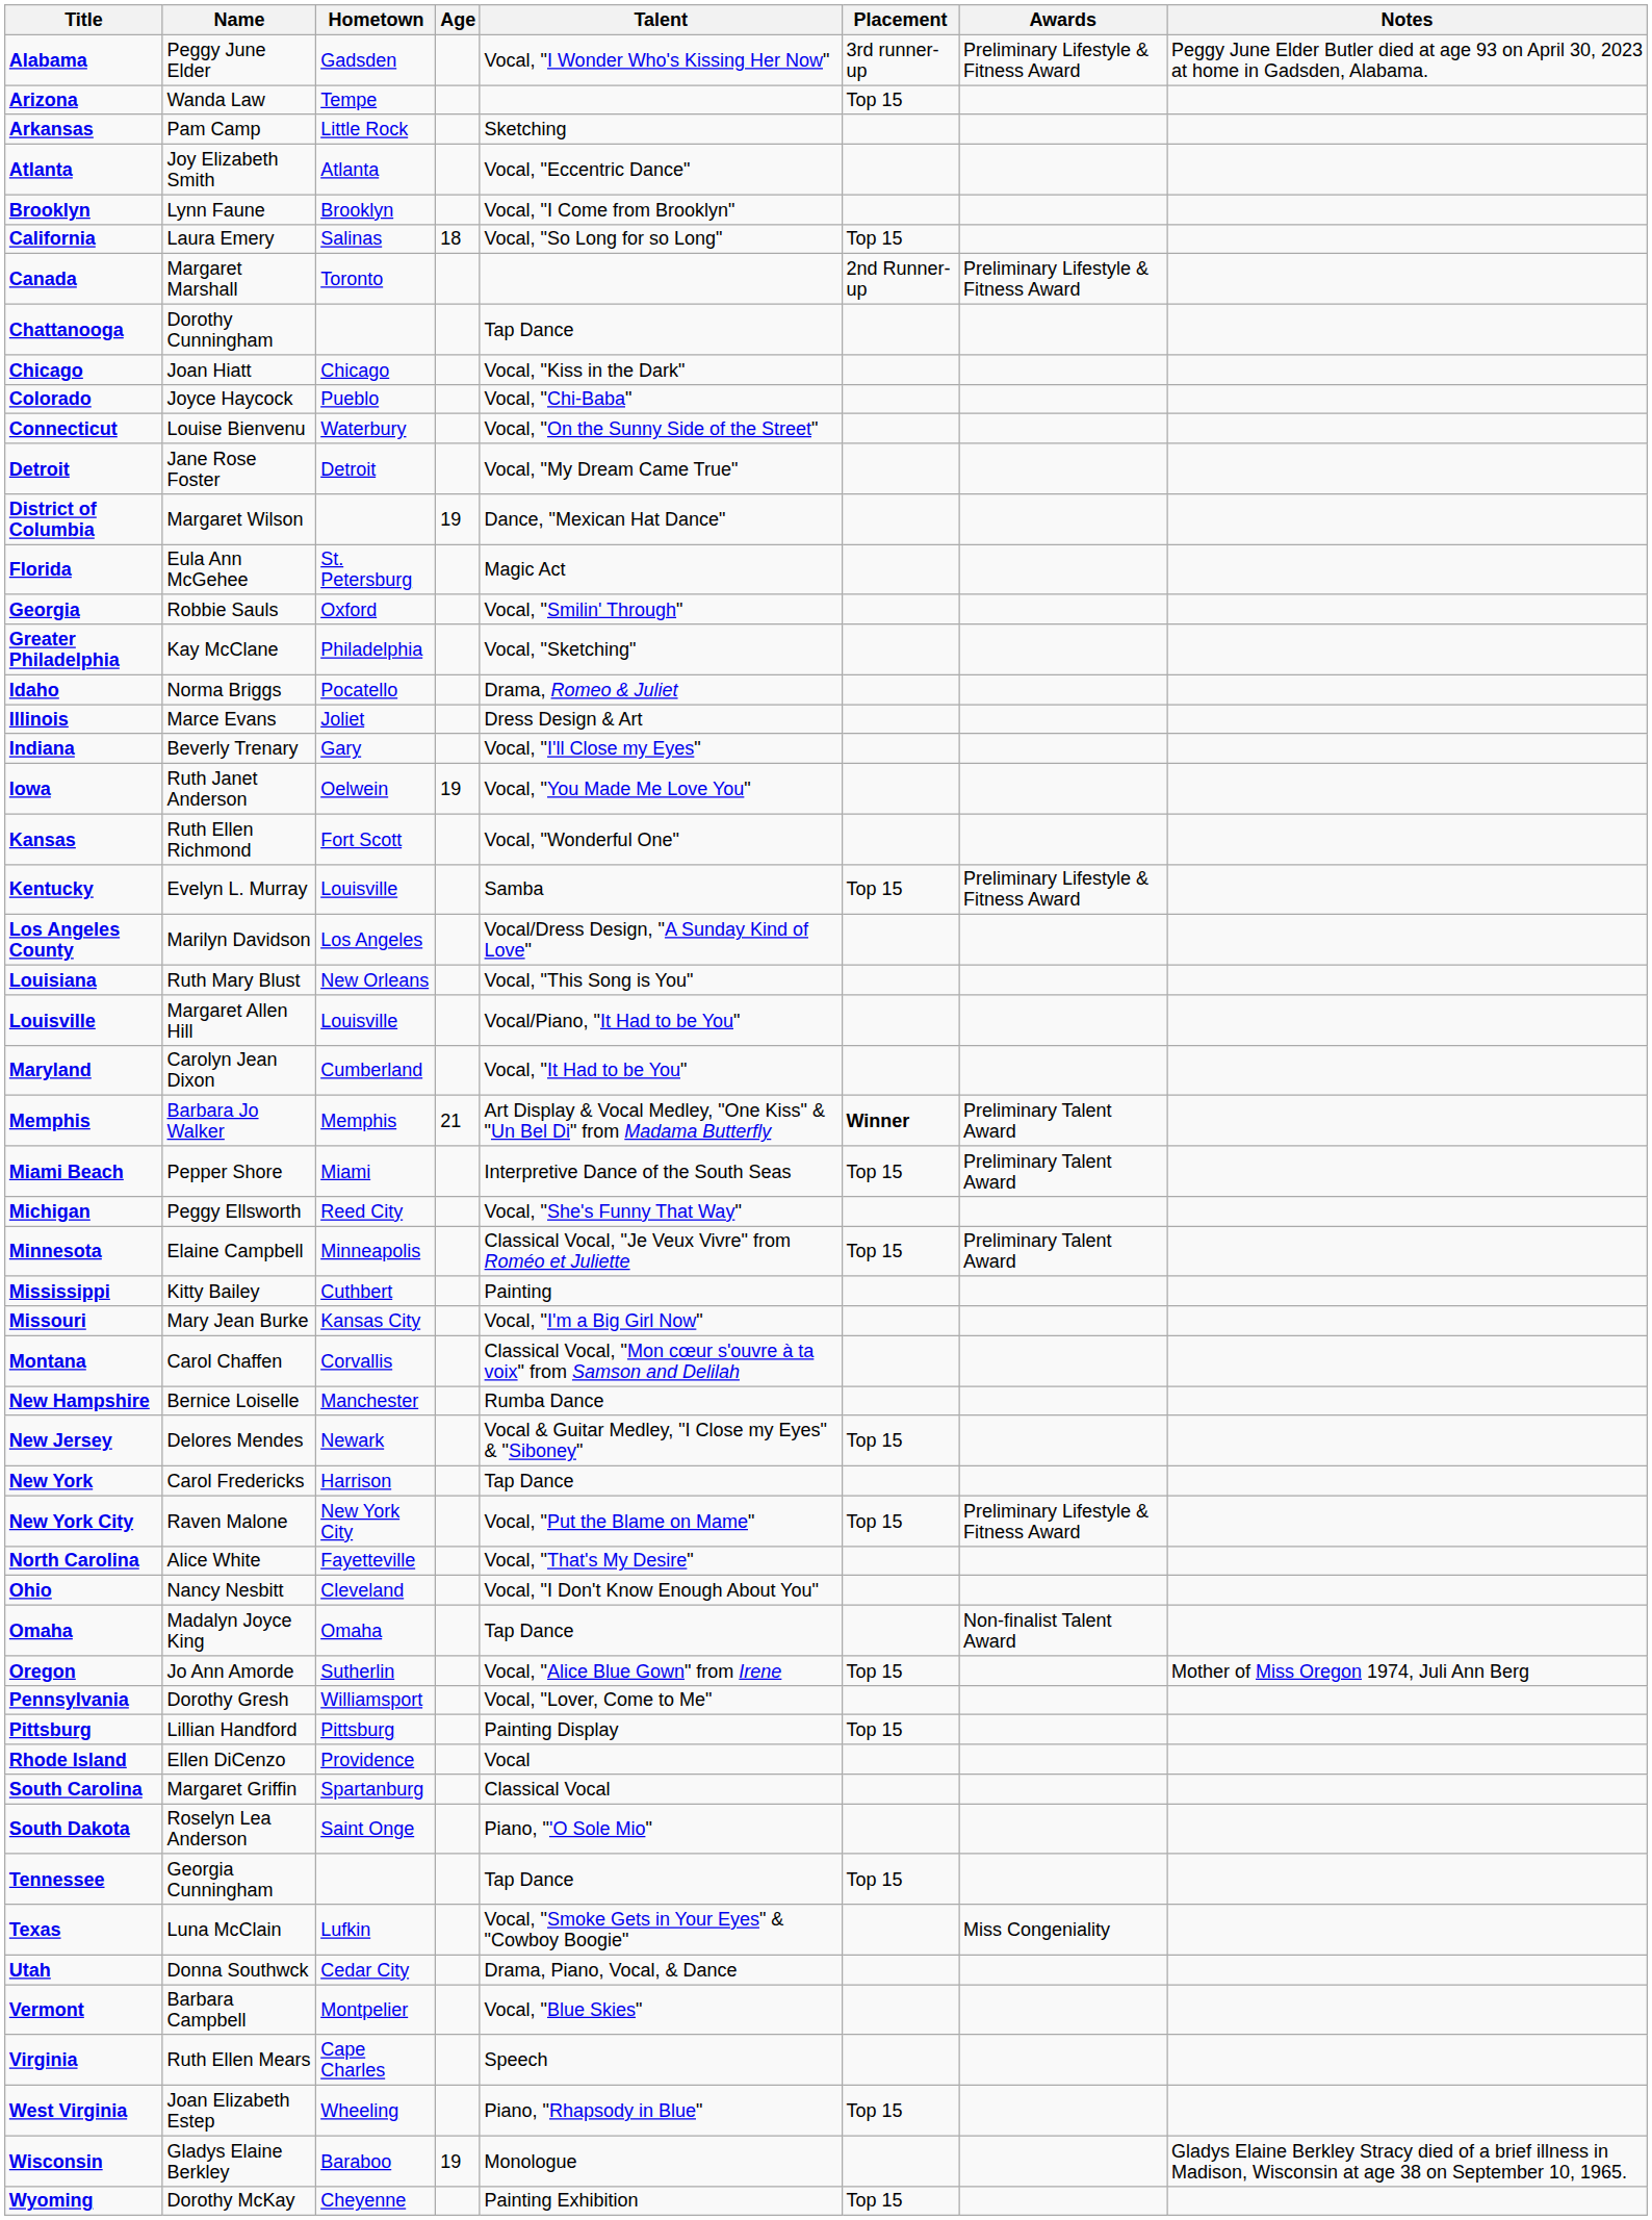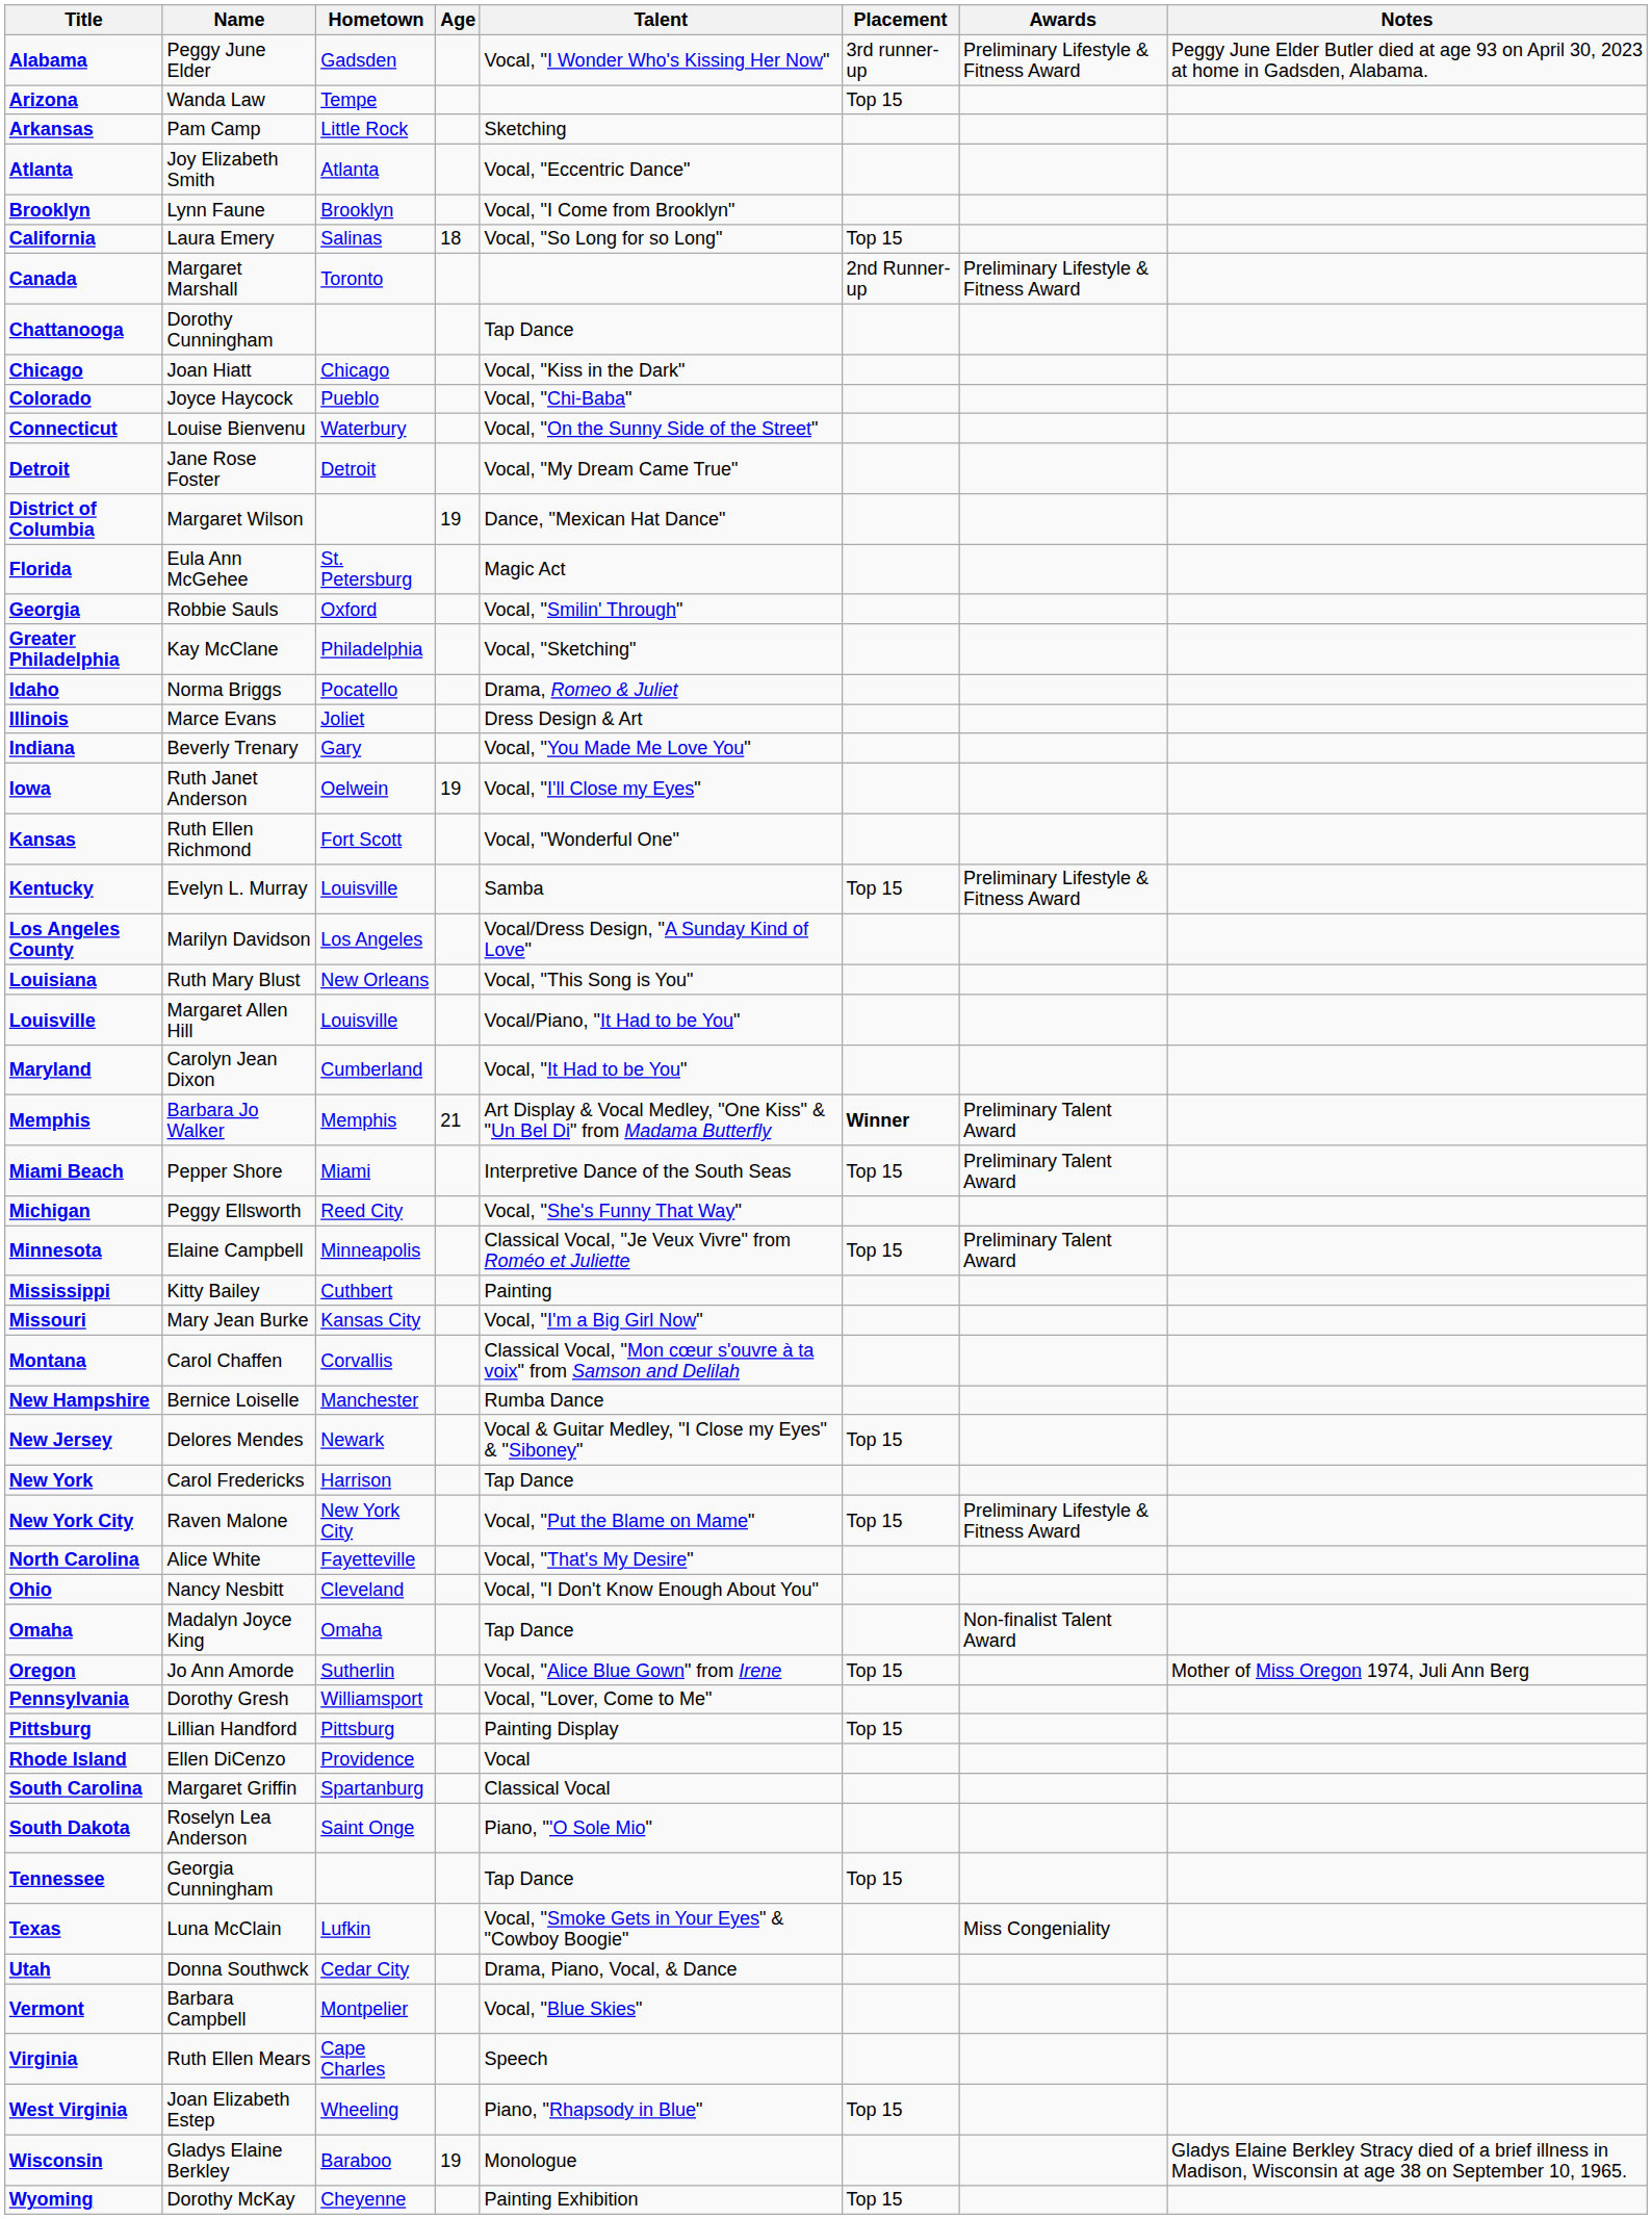Indiana | Talent: Vocal, "I'll Close my Eyes" -> Vocal, "You Made Me Love You"
Iowa | Talent: Vocal, "You Made Me Love You" -> Vocal, "I'll Close my Eyes"
